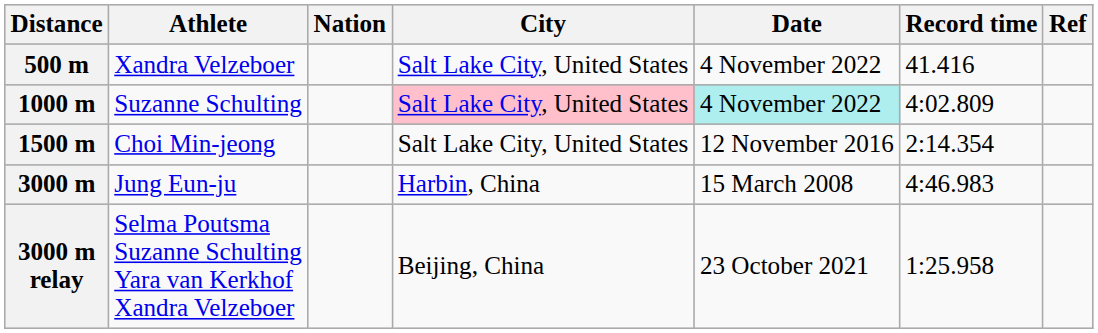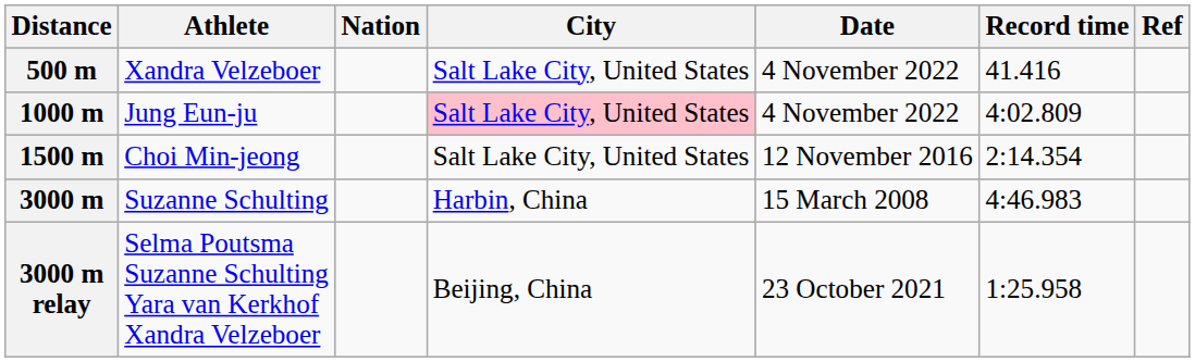1000 m | Athlete: Suzanne Schulting -> Jung Eun-ju
1000 m | Date: paleturquoise background -> no background
3000 m | Athlete: Jung Eun-ju -> Suzanne Schulting
